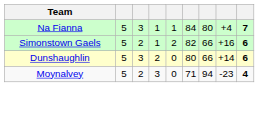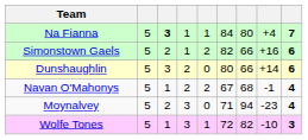Na Fianna | column 3: normal -> bold
+ row: Navan O'Mahonys | 5 | 1 | 2 | 2 | 67 | 68 | -1 | 4
+ row: Wolfe Tones | 5 | 1 | 3 | 1 | 72 | 82 | -10 | 3
